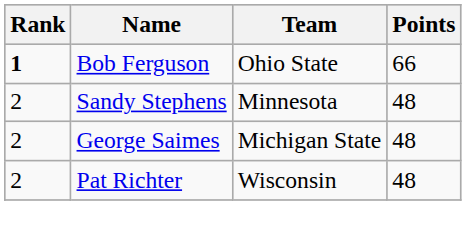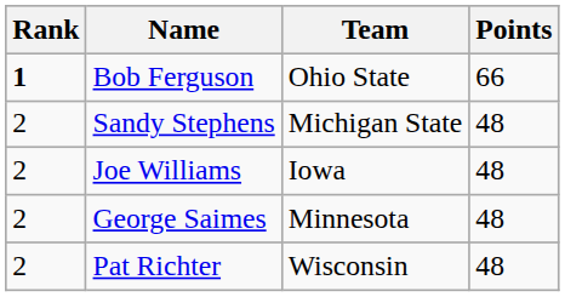Sandy Stephens | Team: Minnesota -> Michigan State
+ row: 2 | Joe Williams | Iowa | 48
George Saimes | Team: Michigan State -> Minnesota
